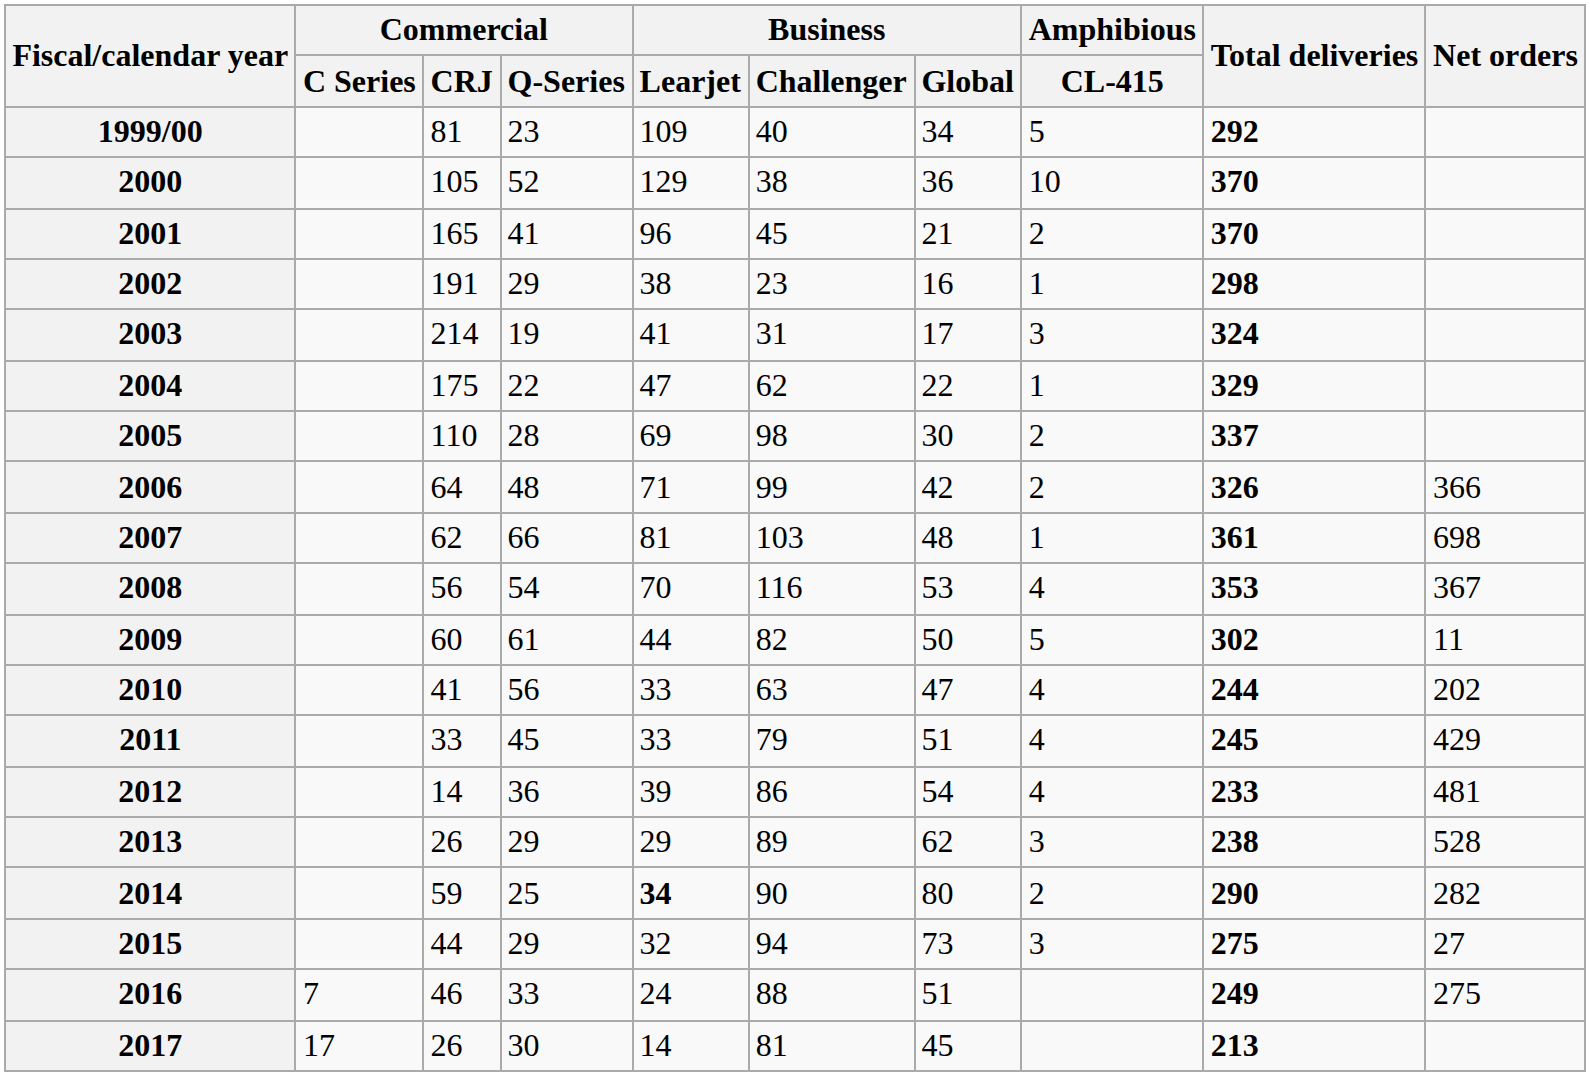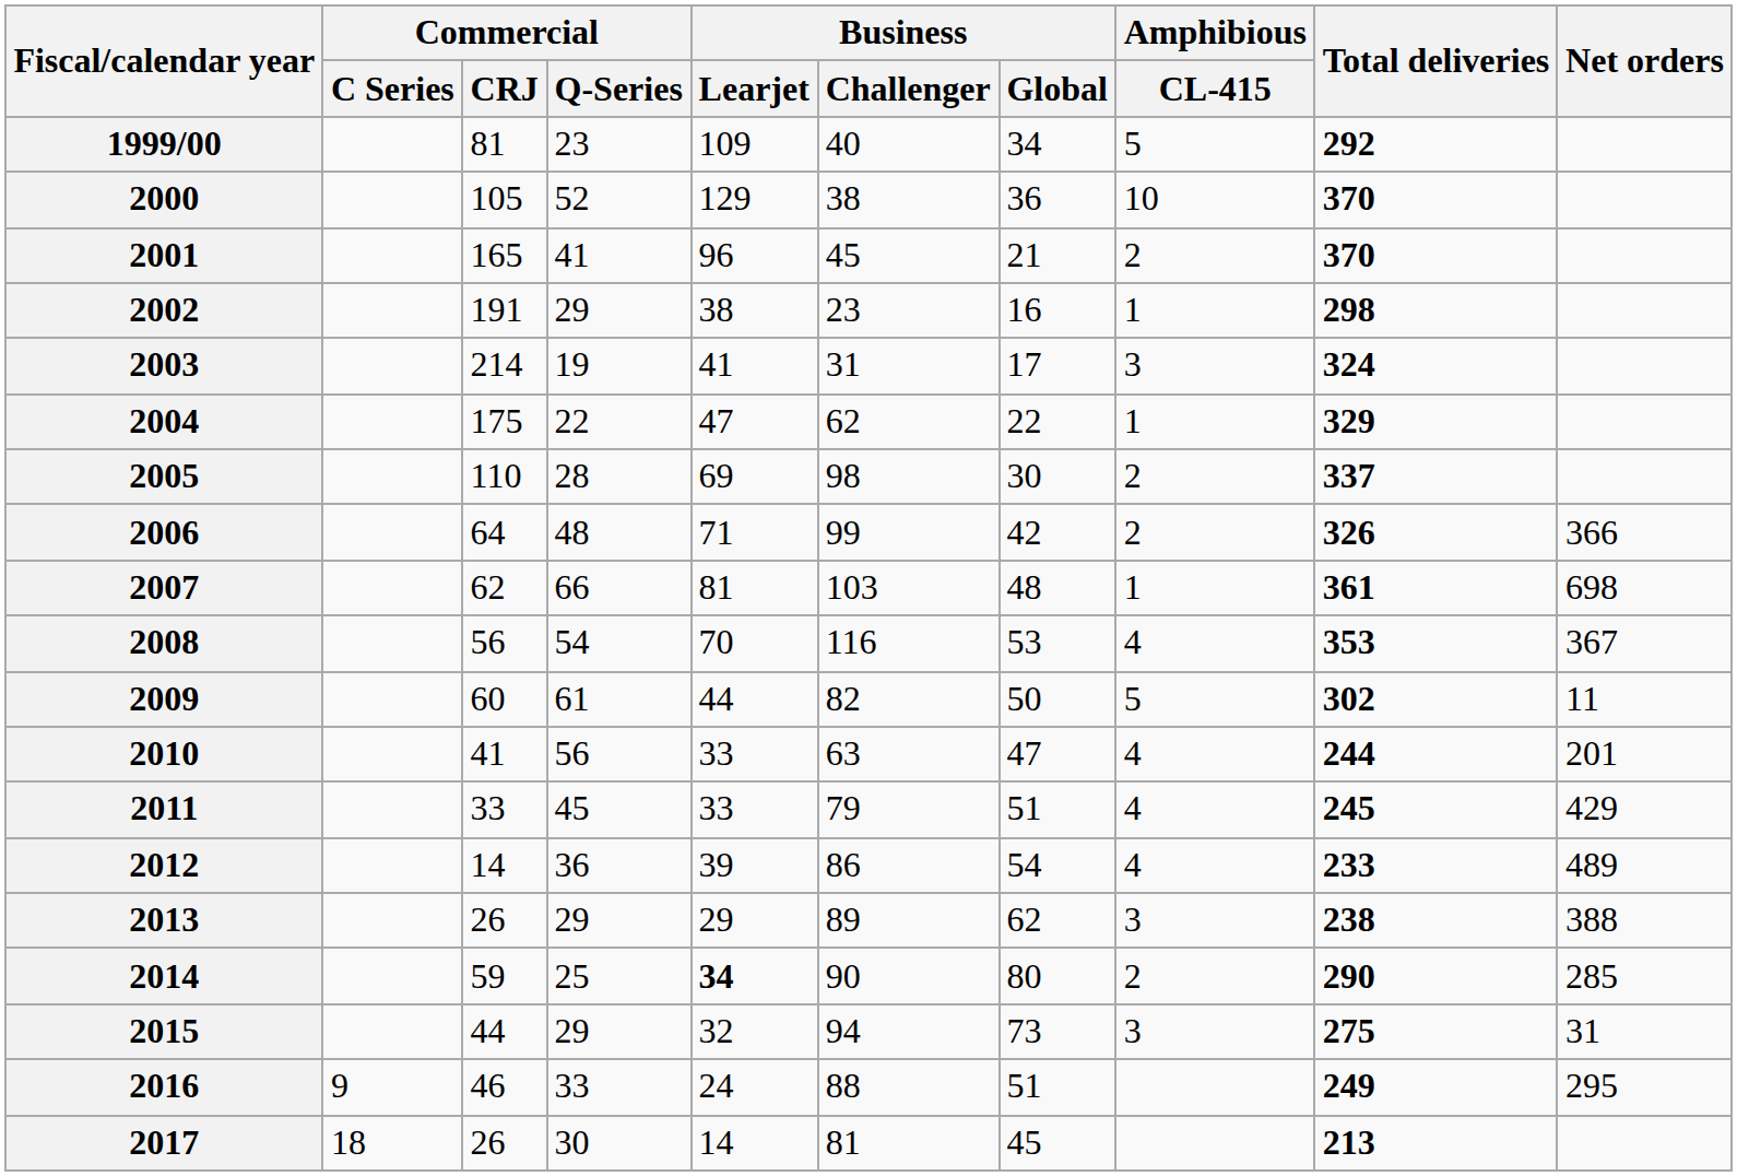2010 | Net orders: 202 -> 201
2012 | Net orders: 481 -> 489
2013 | Net orders: 528 -> 388
2014 | Net orders: 282 -> 285
2015 | Net orders: 27 -> 31
2016 | Commercial / C Series: 7 -> 9
2016 | Net orders: 275 -> 295
2017 | Commercial / C Series: 17 -> 18
